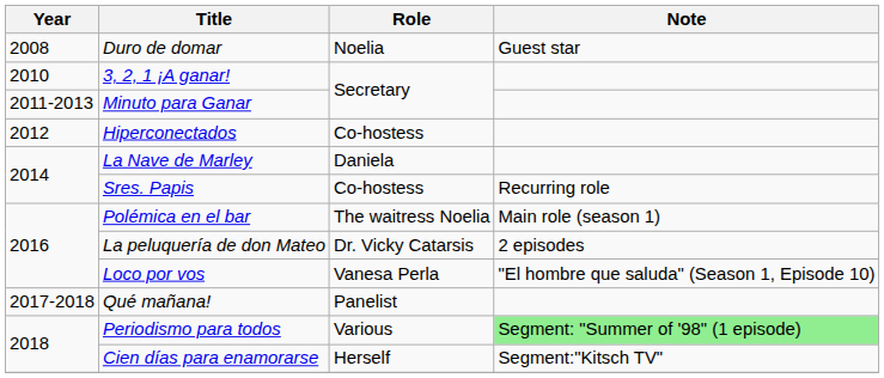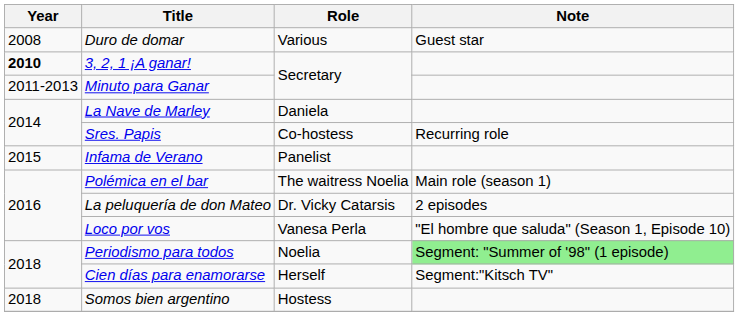Duro de domar | Role: Noelia -> Various
3, 2, 1 ¡A ganar! | Year: normal -> bold
- row: 2012 | Hiperconectados | Co-hostess
+ row: 2015 | Infama de Verano | Panelist
- row: 2017-2018 | Qué mañana! | Panelist
Periodismo para todos | Role: Various -> Noelia
+ row: 2018 | Somos bien argentino | Hostess
